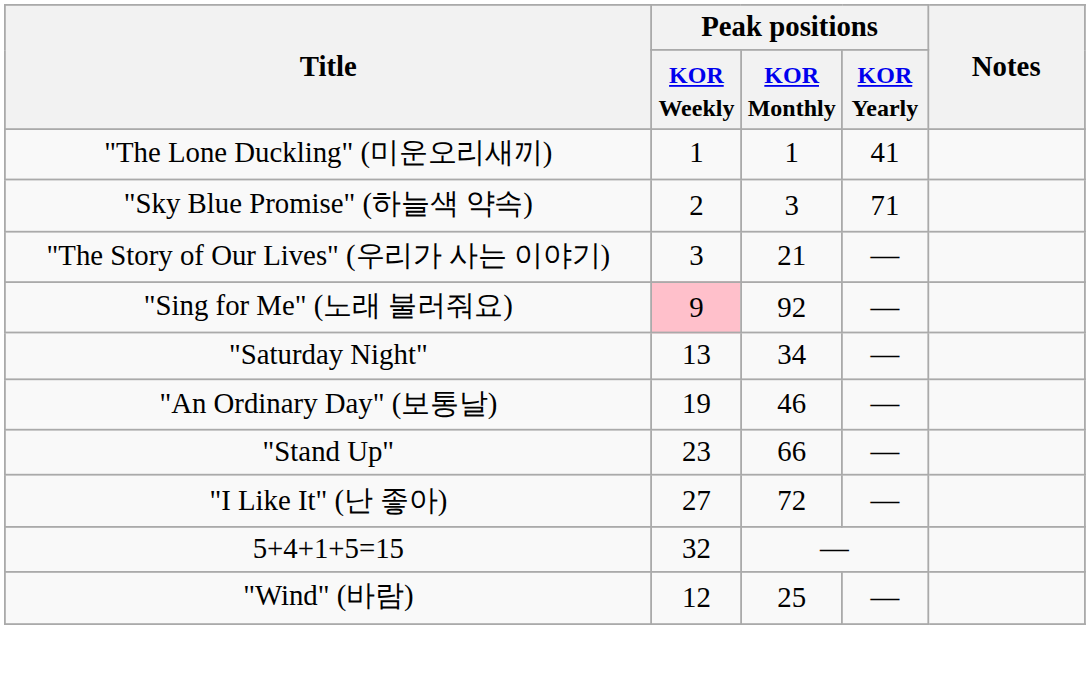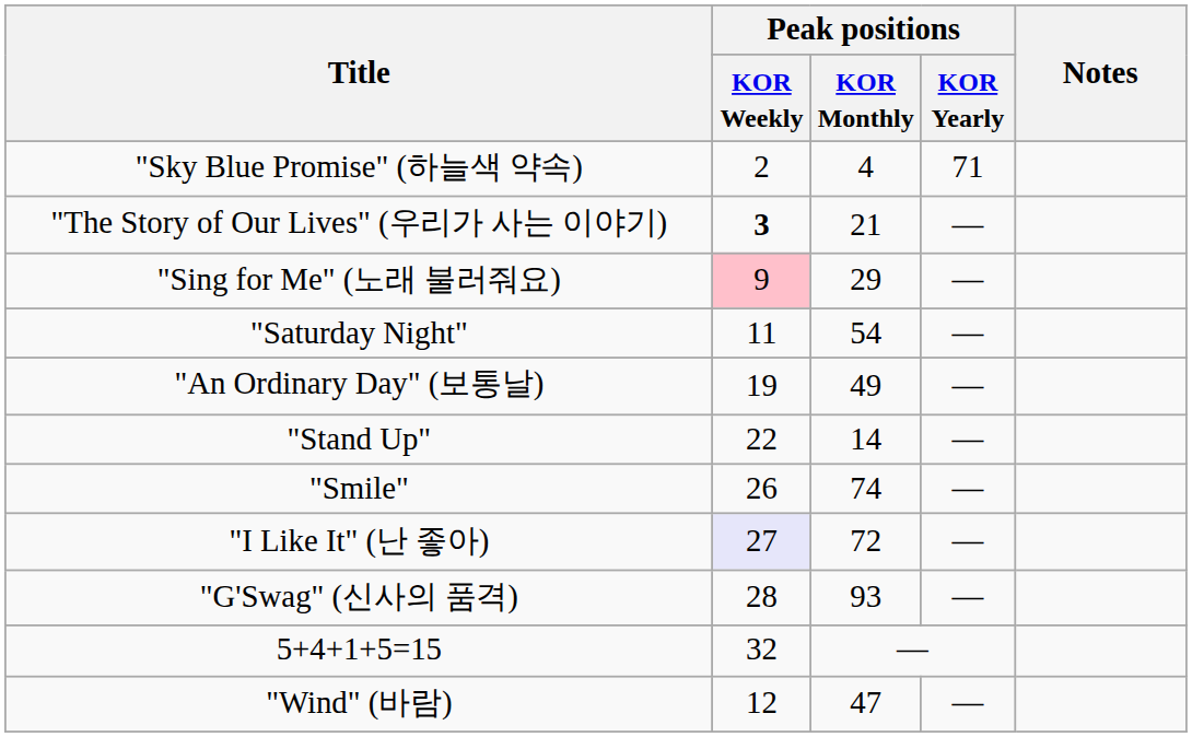- row: "The Lone Duckling" (미운오리새끼) | 1 | 1 | 41
"Sky Blue Promise" (하늘색 약속) | Peak positions / KOR Monthly: 3 -> 4
"The Story of Our Lives" (우리가 사는 이야기) | Peak positions / KOR Weekly: normal -> bold
"Sing for Me" (노래 불러줘요) | Peak positions / KOR Monthly: 92 -> 29
"Saturday Night" | Peak positions / KOR Weekly: 13 -> 11
"Saturday Night" | Peak positions / KOR Monthly: 34 -> 54
"An Ordinary Day" (보통날) | Peak positions / KOR Monthly: 46 -> 49
"Stand Up" | Peak positions / KOR Weekly: 23 -> 22
"Stand Up" | Peak positions / KOR Monthly: 66 -> 14
+ row: "Smile" | 26 | 74 | —
"I Like It" (난 좋아) | Peak positions / KOR Weekly: no background -> lavender background
+ row: "G'Swag" (신사의 품격) | 28 | 93 | —
"Wind" (바람) | Peak positions / KOR Monthly: 25 -> 47
